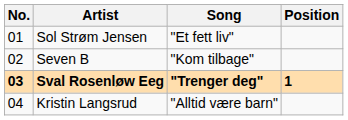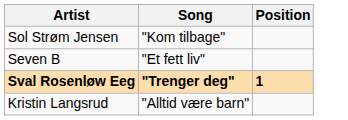- column: No. | 01 | 02 | 03 | 04
Sol Strøm Jensen | Song: "Et fett liv" -> "Kom tilbage"
Seven B | Song: "Kom tilbage" -> "Et fett liv"
